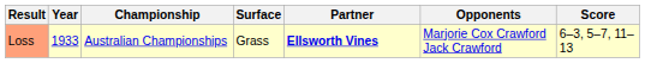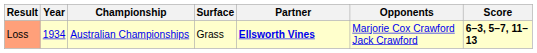Loss | Year: 1933 -> 1934
Loss | Score: normal -> bold
